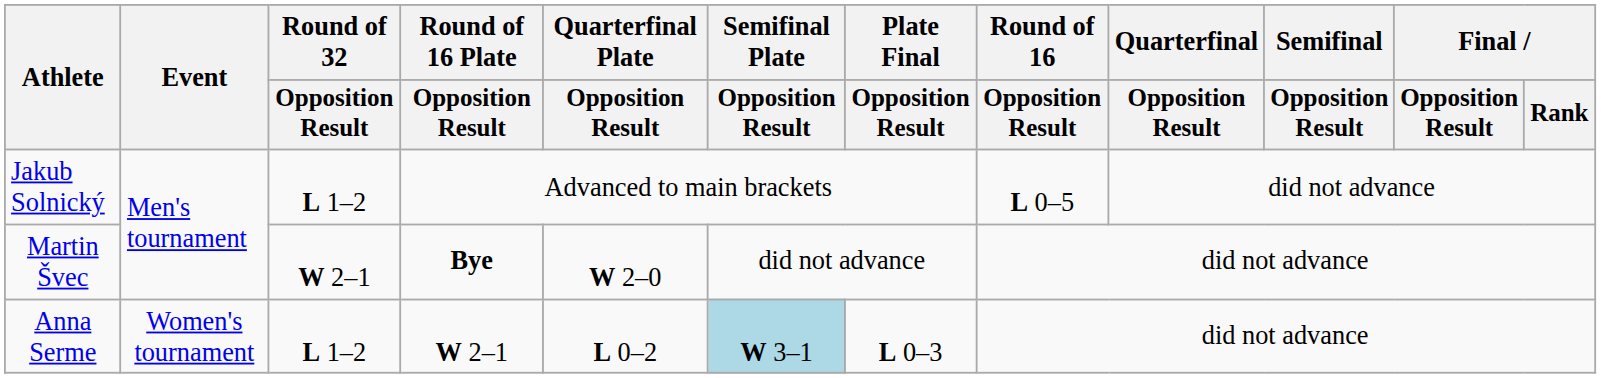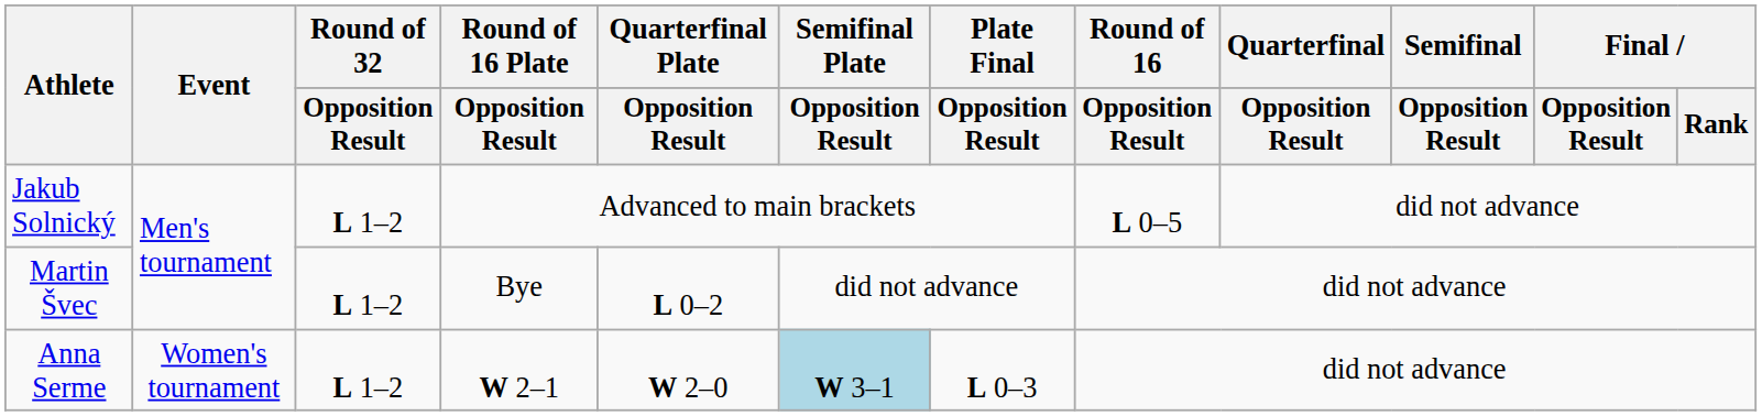Martin Švec | Round of 32 / Opposition Result: W 2–1 -> L 1–2
Martin Švec | Round of 16 Plate / Opposition Result: bold -> normal
Martin Švec | Quarterfinal Plate / Opposition Result: W 2–0 -> L 0–2
Anna Serme | Quarterfinal Plate / Opposition Result: L 0–2 -> W 2–0
